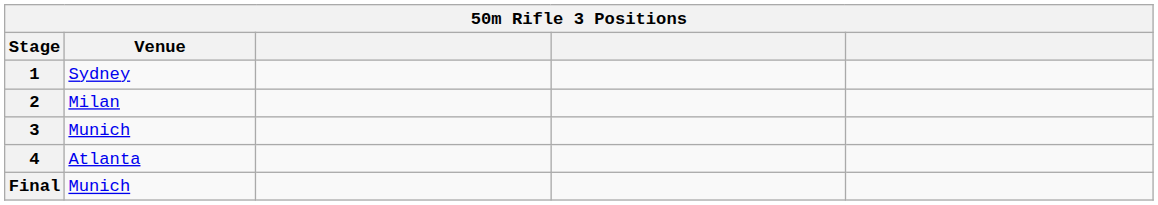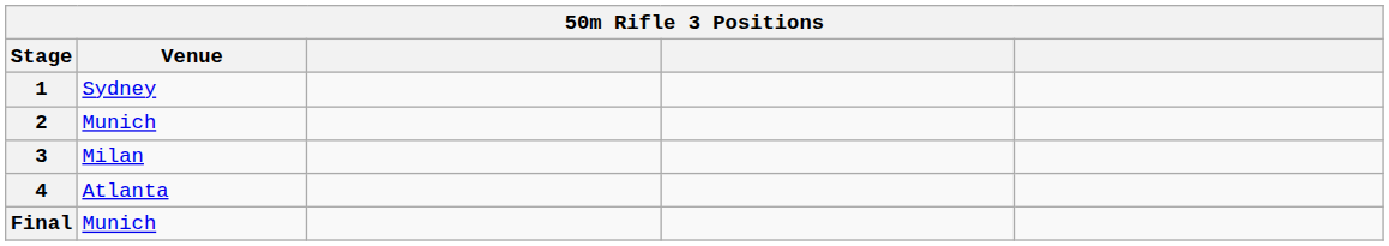2 | Venue: Milan -> Munich
3 | Venue: Munich -> Milan
